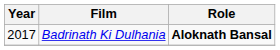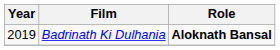Badrinath Ki Dulhania | Year: 2017 -> 2019
